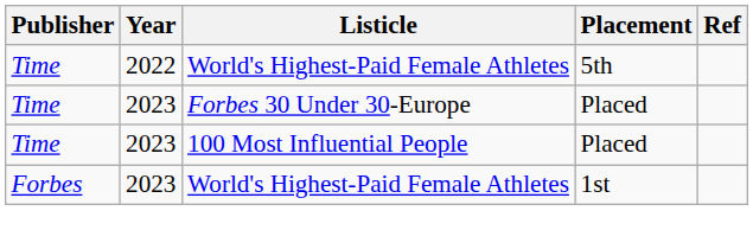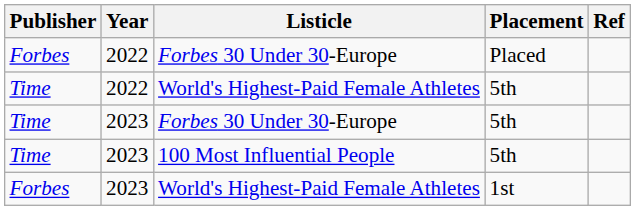+ row: Forbes | 2022 | Forbes 30 Under 30-Europe | Placed
2023 / Forbes 30 Under 30-Europe | Placement: Placed -> 5th
100 Most Influential People | Placement: Placed -> 5th
